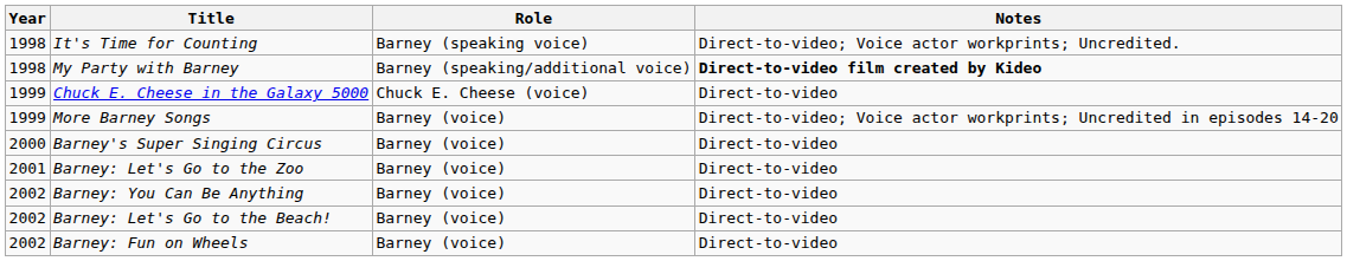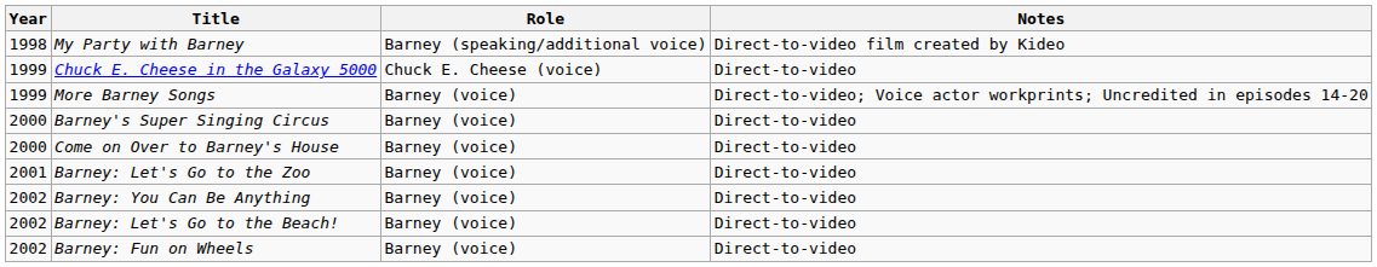- row: 1998 | It's Time for Counting | Barney (speaking voice) | Direct-to-video; Voice actor workprints; Uncredited.
My Party with Barney | Notes: bold -> normal
+ row: 2000 | Come on Over to Barney's House | Barney (voice) | Direct-to-video
